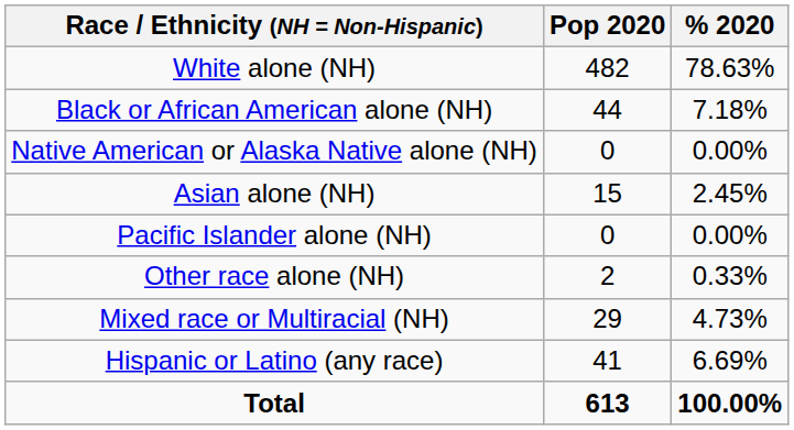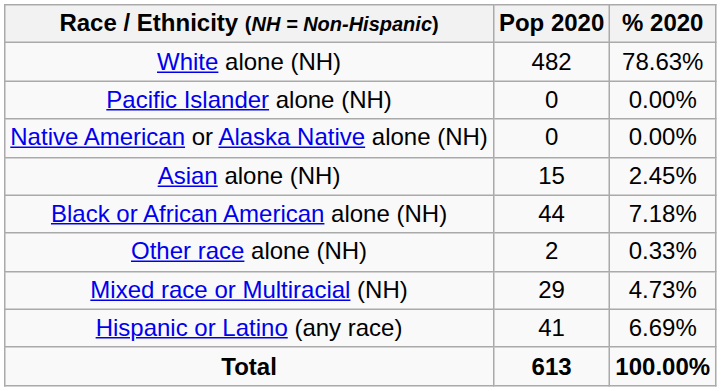rows swapped: Black or African American alone (NH) <-> Pacific Islander alone (NH)
